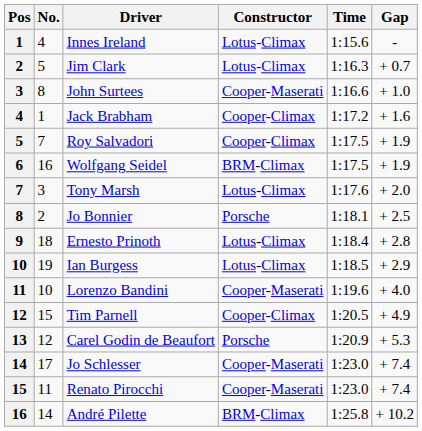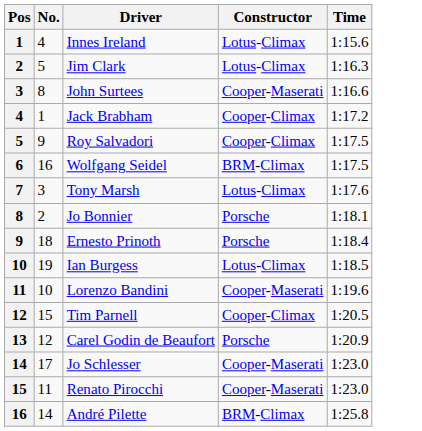- column: Gap | - | + 0.7 | + 1.0 | + 1.6 | + 1.9 | + 1.9 | + 2.0 | + 2.5 | + 2.8 | + 2.9 | + 4.0 | + 4.9 | + 5.3 | + 7.4 | + 7.4 | + 10.2
Roy Salvadori | No.: 7 -> 9
Ernesto Prinoth | Constructor: Lotus-Climax -> Porsche
